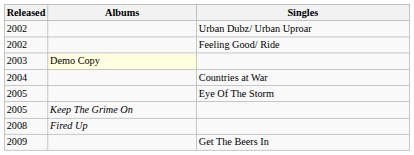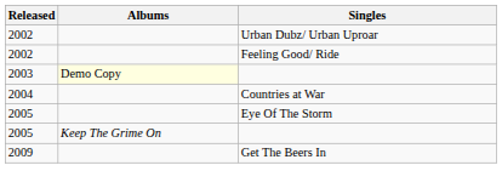- row: 2008 | Fired Up
